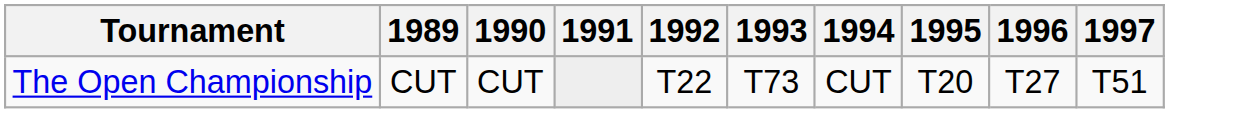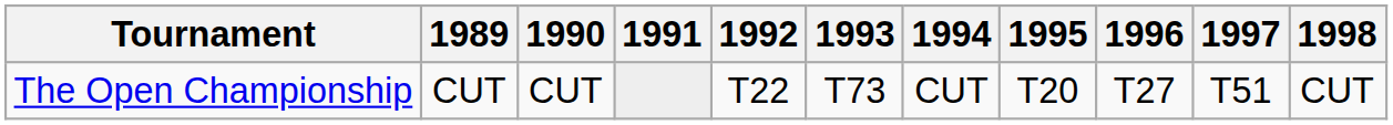+ column: 1998 | CUT
